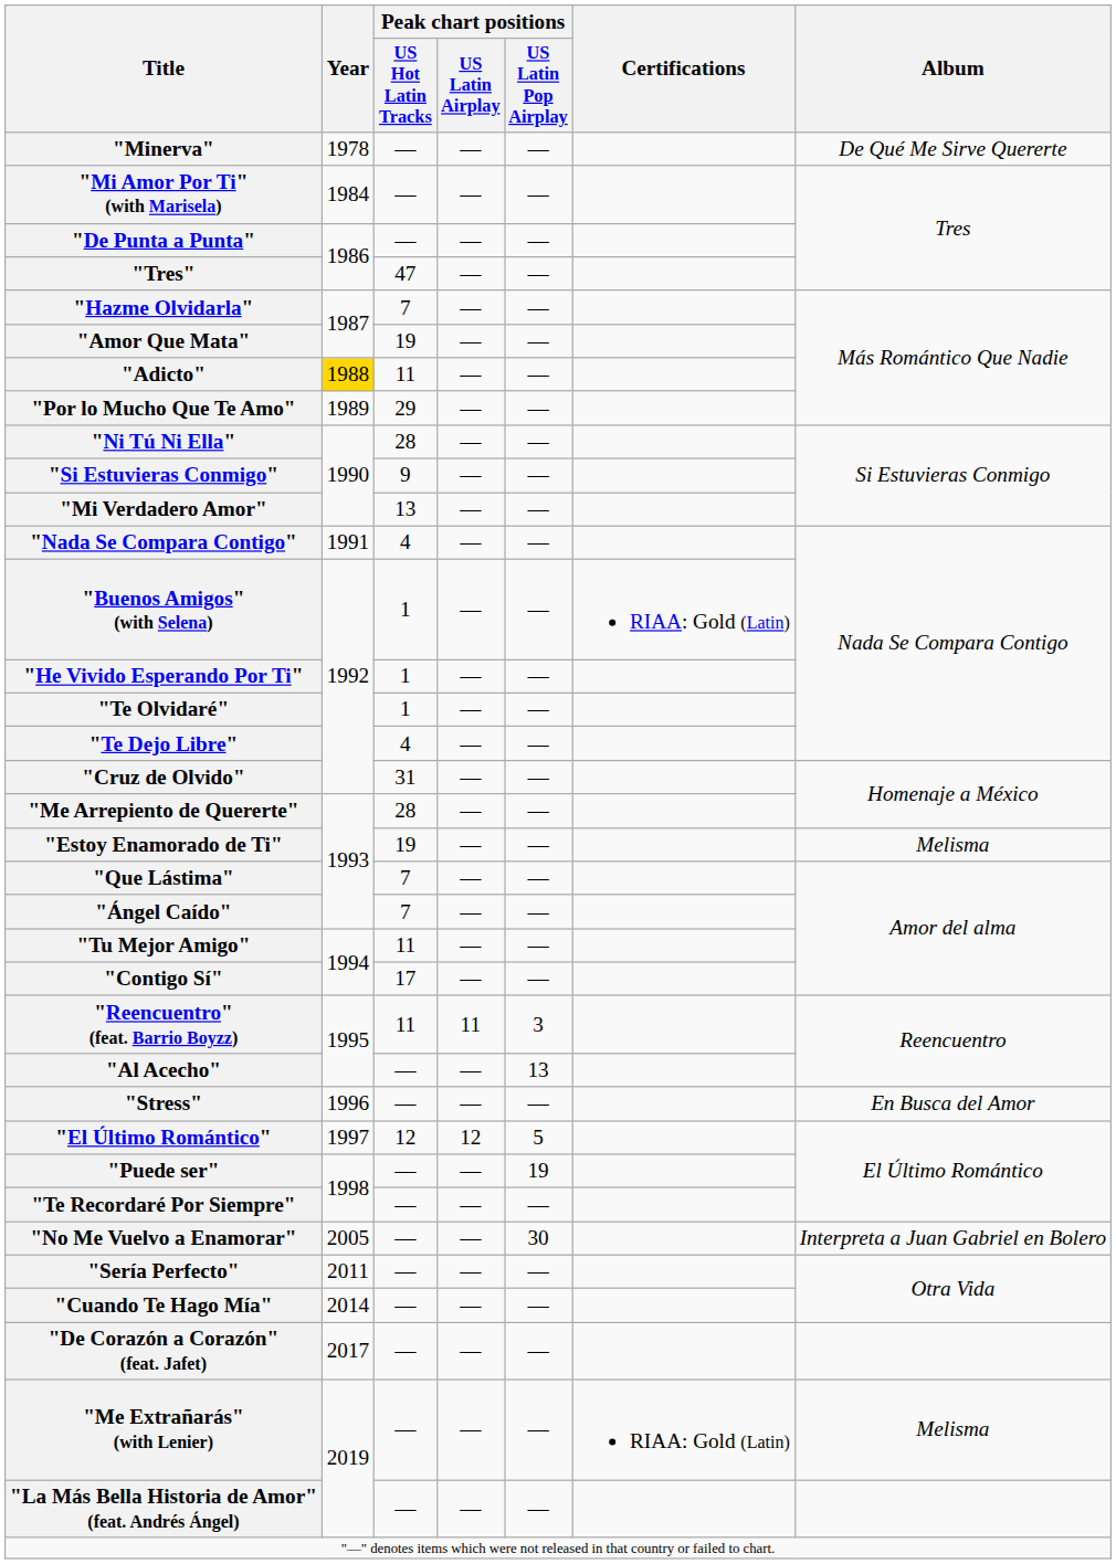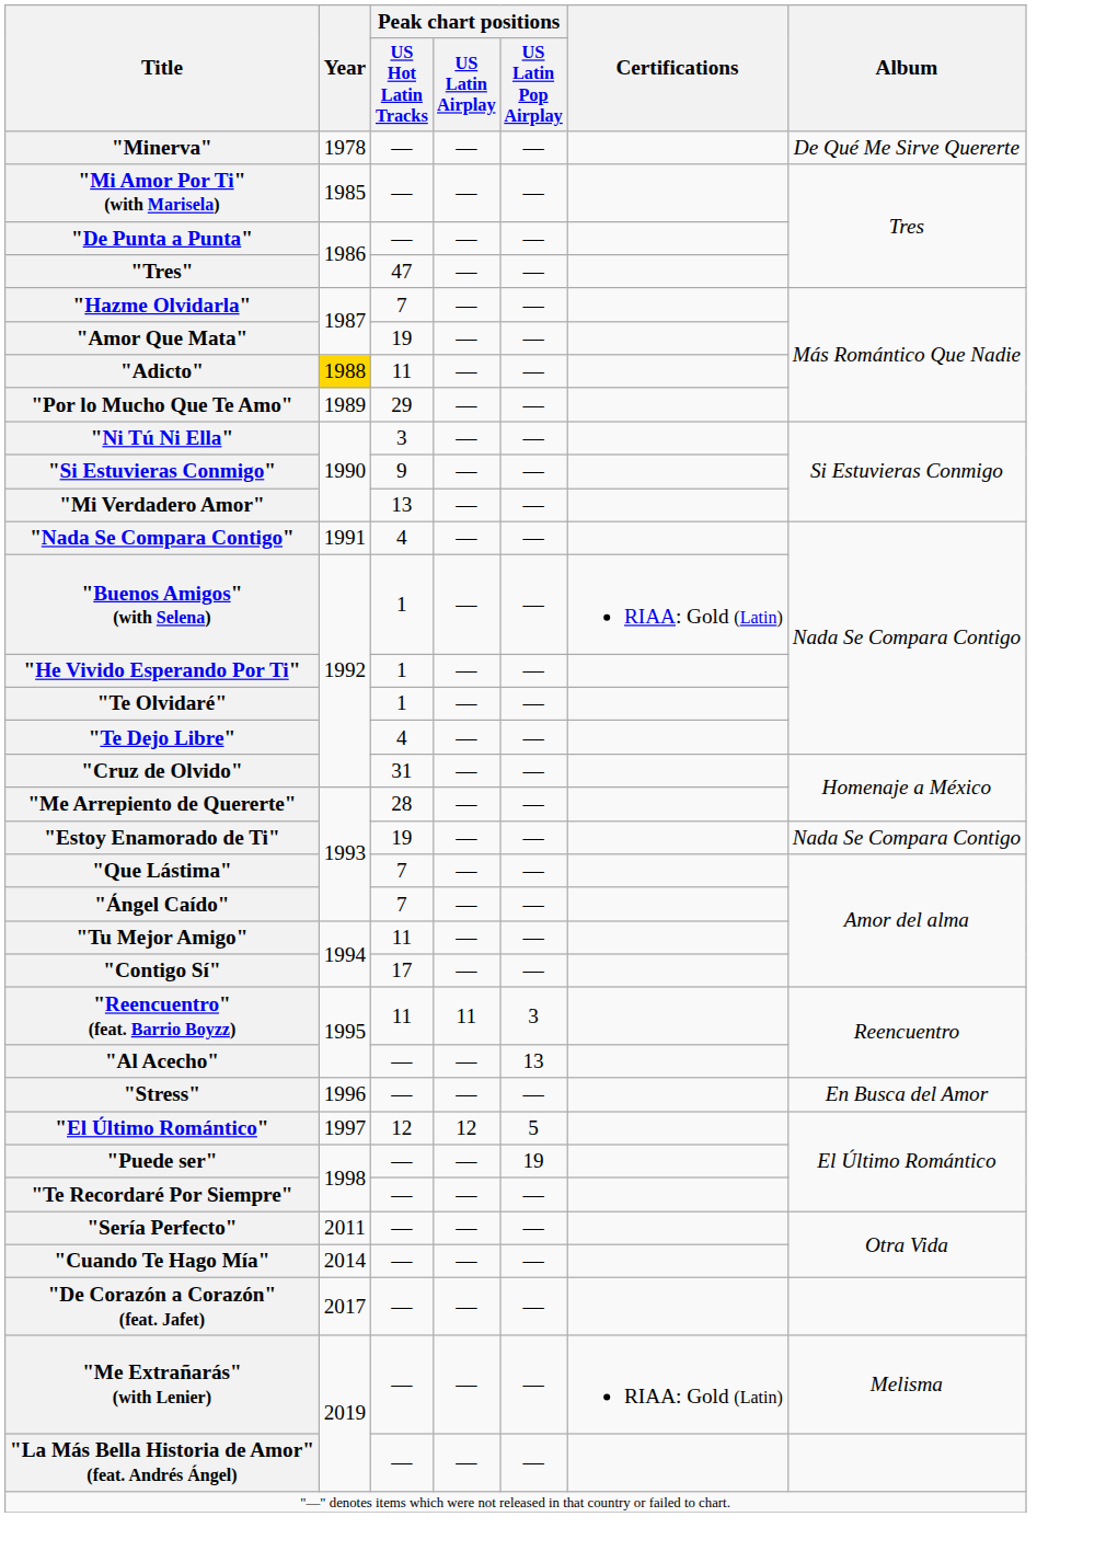"Mi Amor Por Ti" (with Marisela) | Year: 1984 -> 1985
"Ni Tú Ni Ella" | Peak chart positions / US Hot Latin Tracks: 28 -> 3
"Estoy Enamorado de Ti" | Album: Melisma -> Nada Se Compara Contigo
- row: "No Me Vuelvo a Enamorar" | 2005 | — | — | 30 | Interpreta a Juan Gabriel en Bolero
